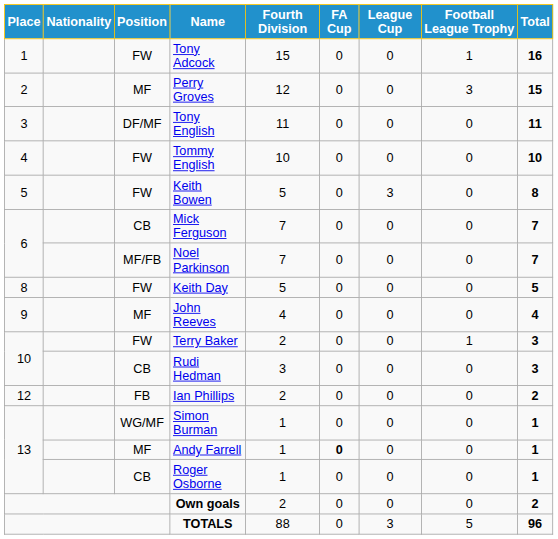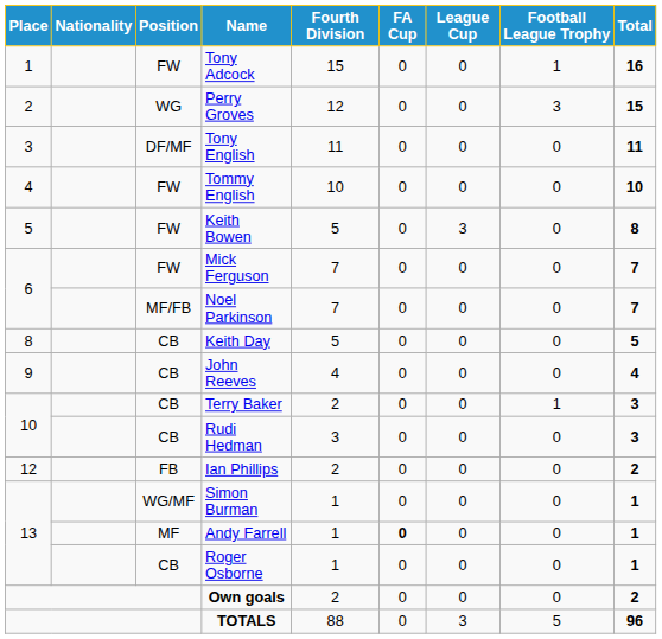Perry Groves | Position: MF -> WG
Mick Ferguson | Position: CB -> FW
Keith Day | Position: FW -> CB
John Reeves | Position: MF -> CB
Terry Baker | Position: FW -> CB
